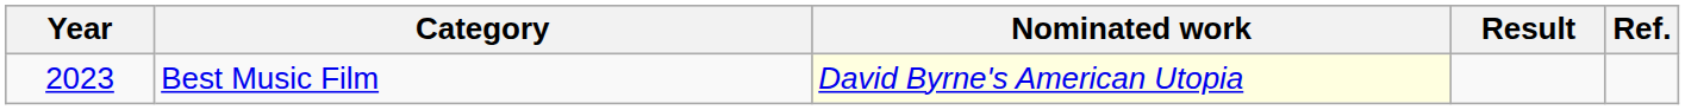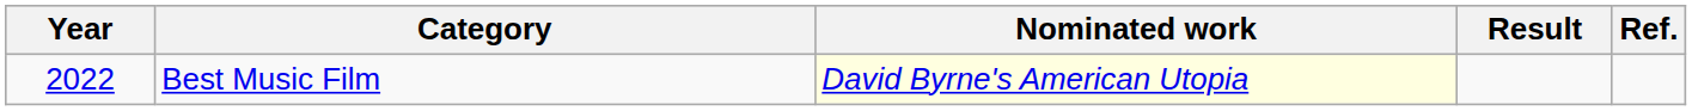Best Music Film | Year: 2023 -> 2022
